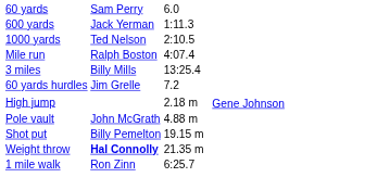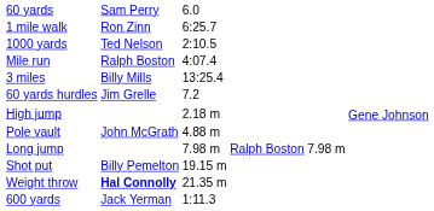rows swapped: 600 yards <-> 1 mile walk
+ row: Long jump | 7.98 m | Ralph Boston | 7.98 m
